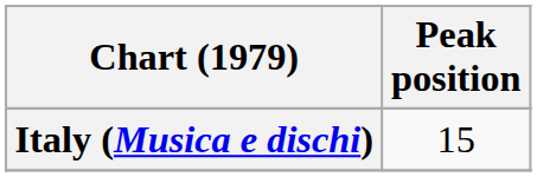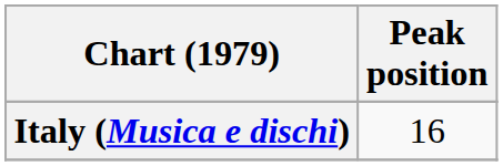Italy (Musica e dischi) | Peak position: 15 -> 16
